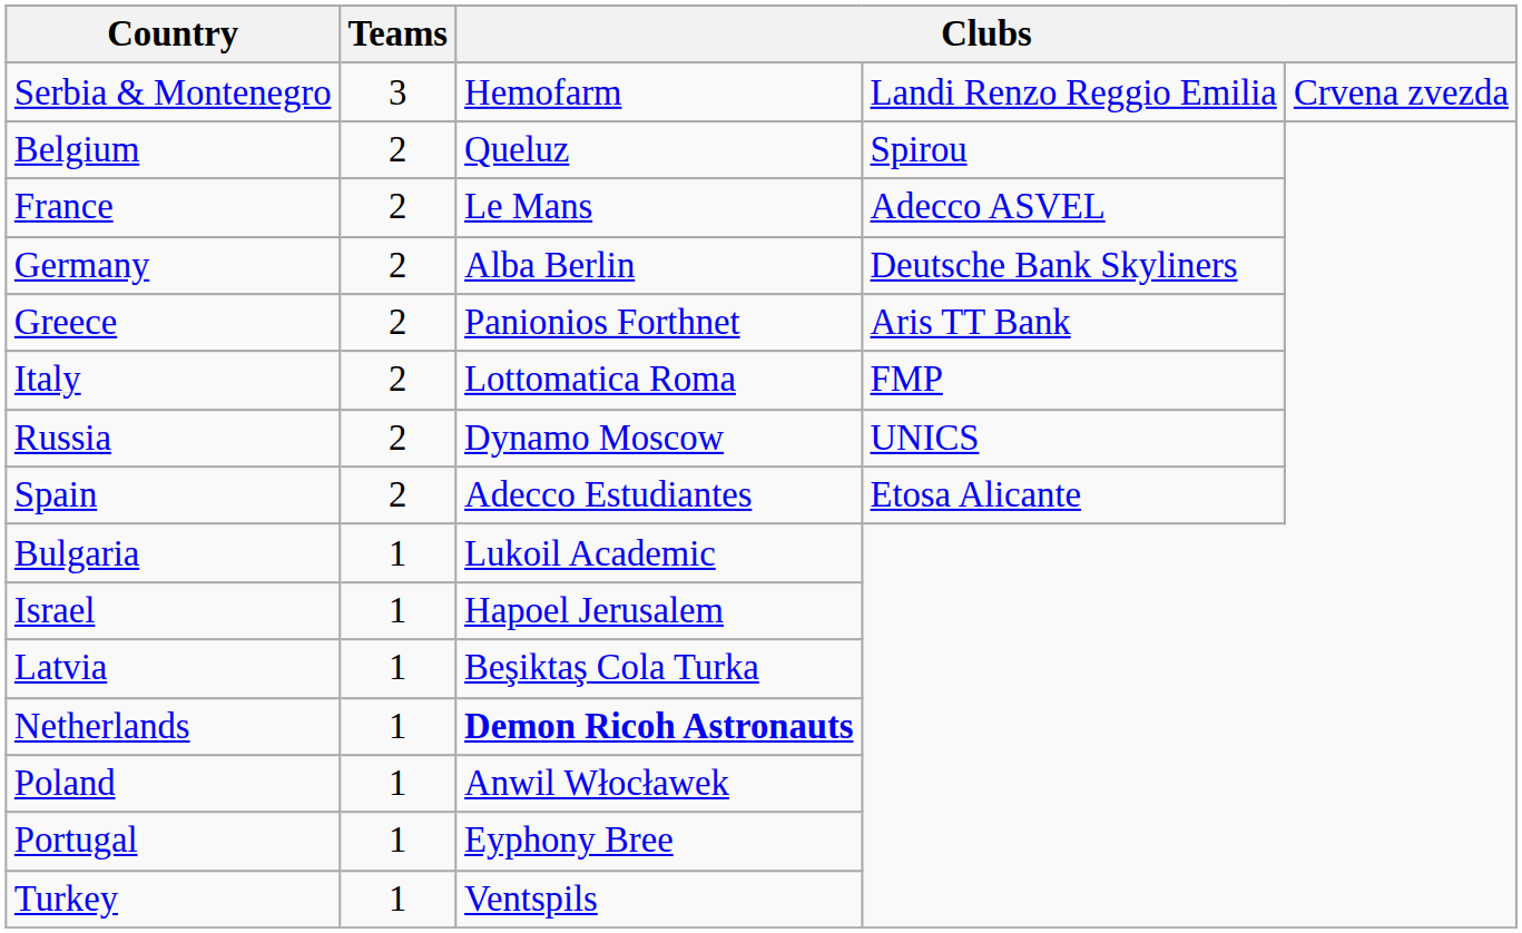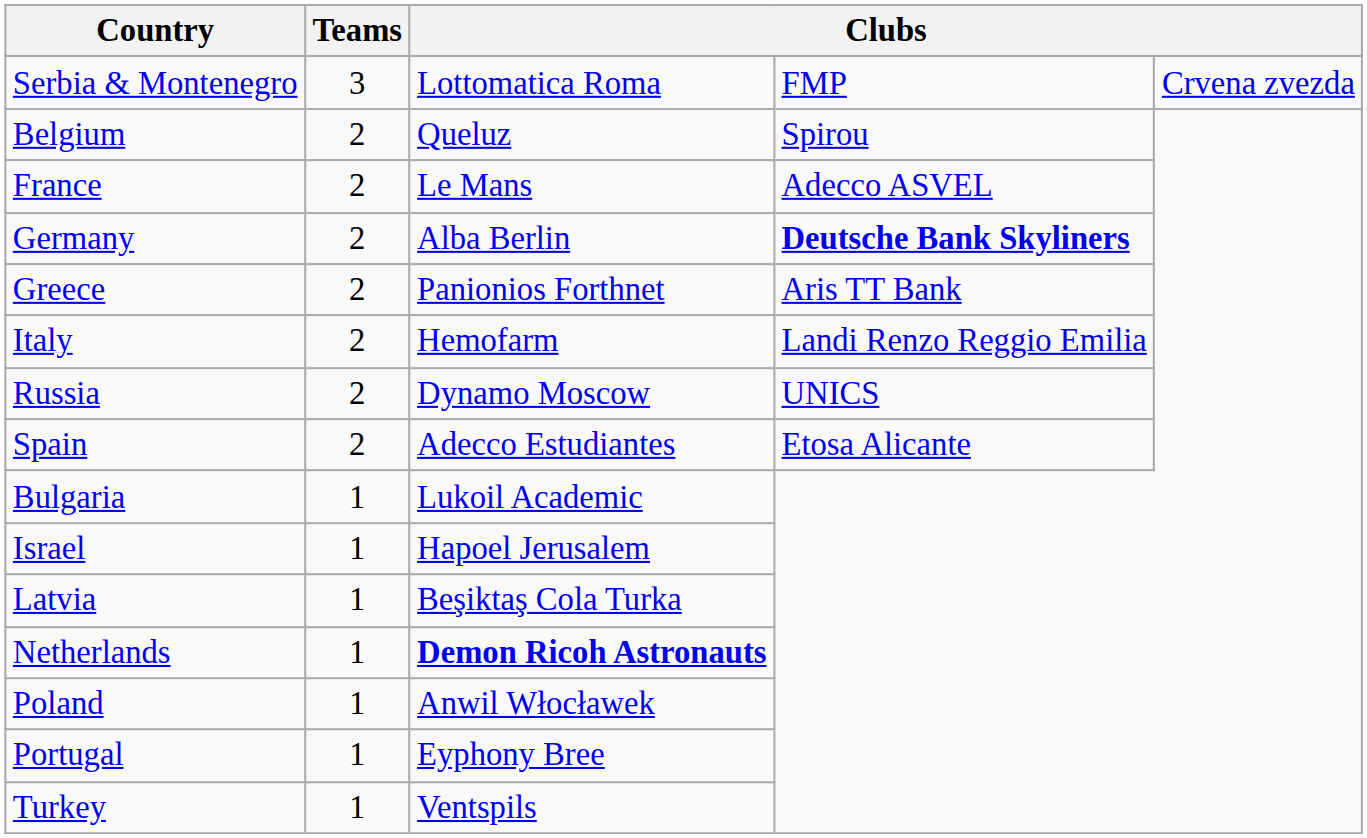Serbia & Montenegro | column 3: Hemofarm -> Lottomatica Roma
Serbia & Montenegro | column 4: Landi Renzo Reggio Emilia -> FMP
Germany | column 4: normal -> bold
Italy | column 3: Lottomatica Roma -> Hemofarm
Italy | column 4: FMP -> Landi Renzo Reggio Emilia
